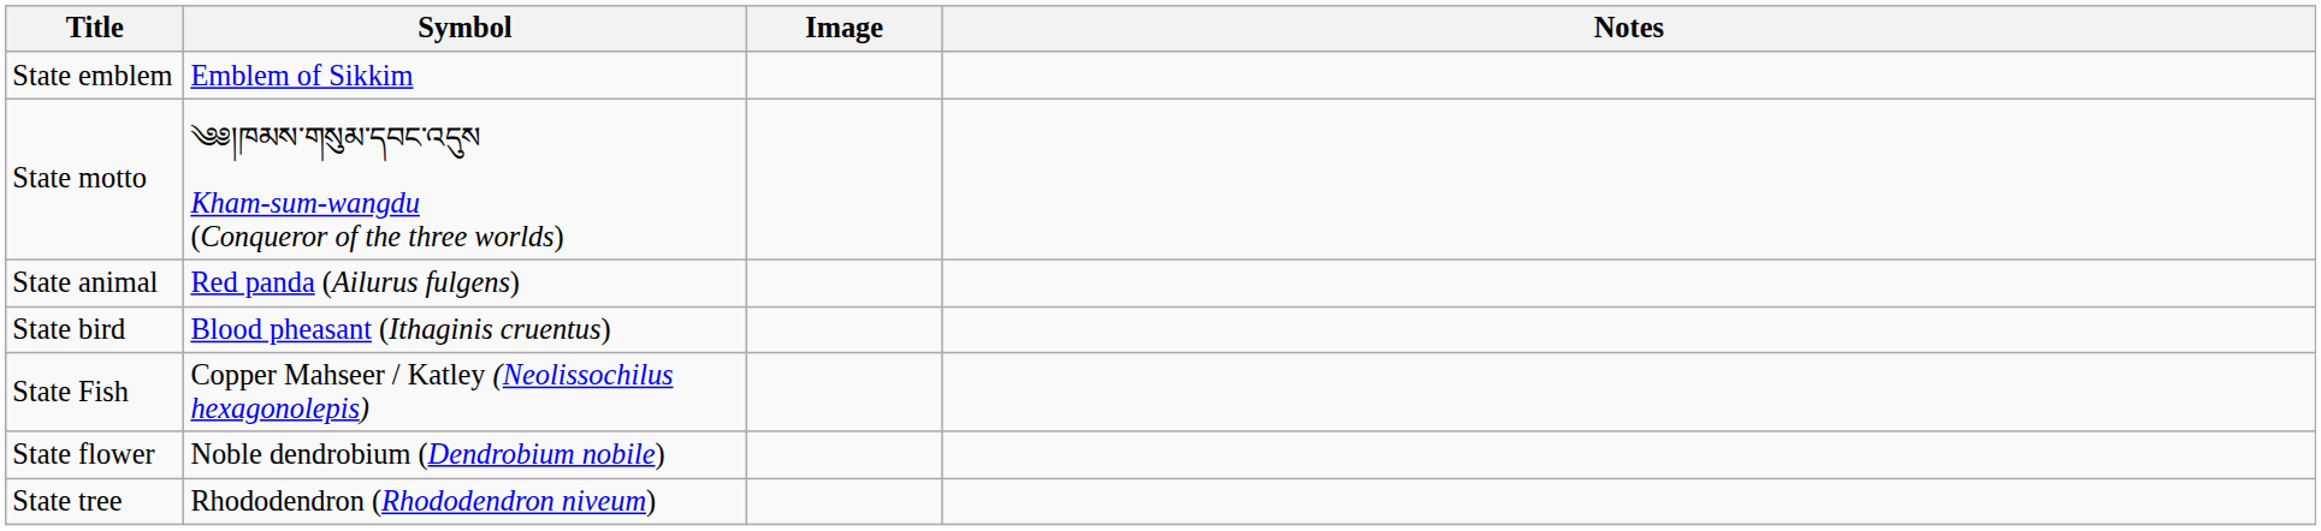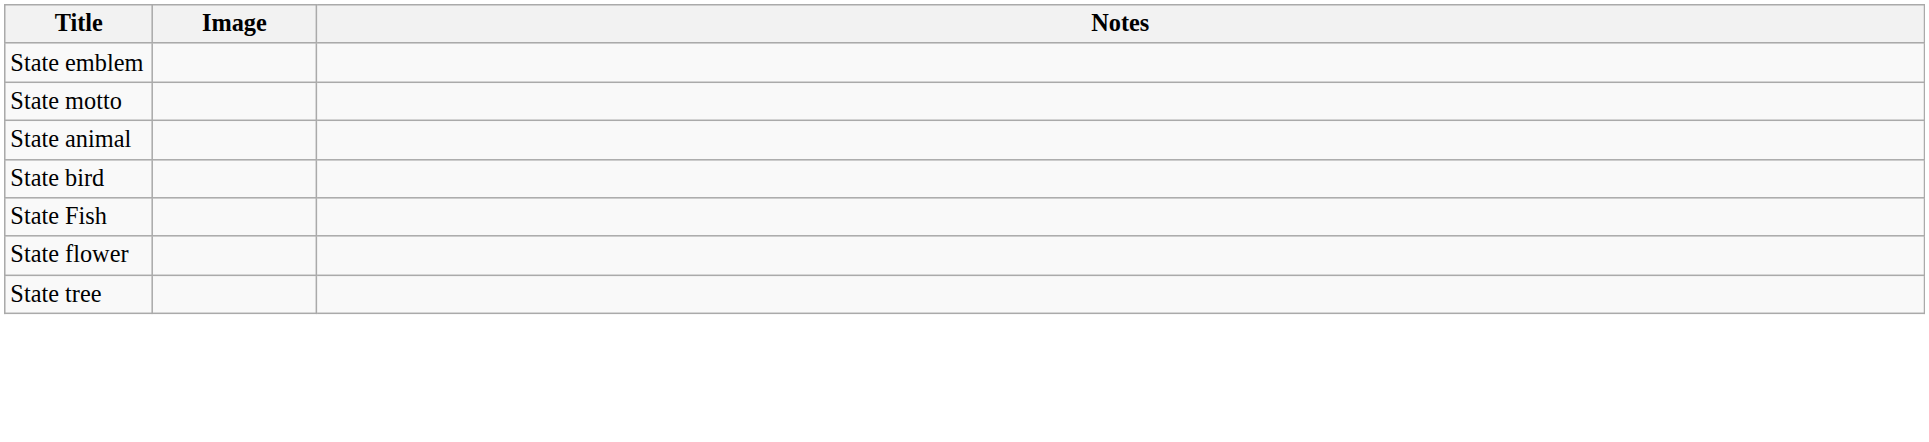- column: Symbol | Emblem of Sikkim | ༄༅།ཁམས་གསུམ་དབང་འདུས Kham-sum-wangdu (Conqueror of the three worlds) | Red panda (Ailurus fulgens) | Blood pheasant (Ithaginis cruentus) | Copper Mahseer / Katley (Neolissochilus hexagonolepis) | Noble dendrobium (Dendrobium nobile) | Rhododendron (Rhododendron niveum)
